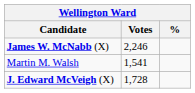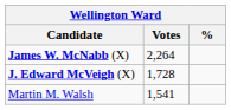James W. McNabb (X) | Votes: 2,246 -> 2,264
rows swapped: J. Edward McVeigh (X) <-> Martin M. Walsh
